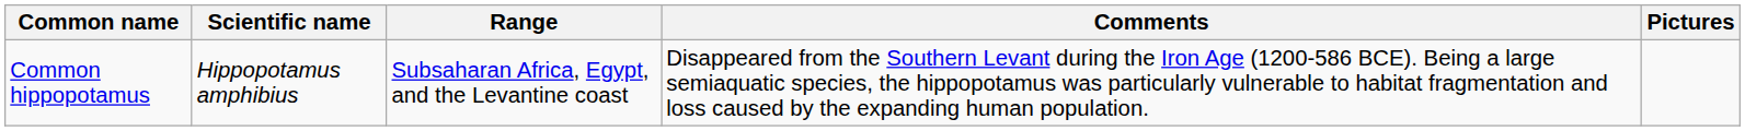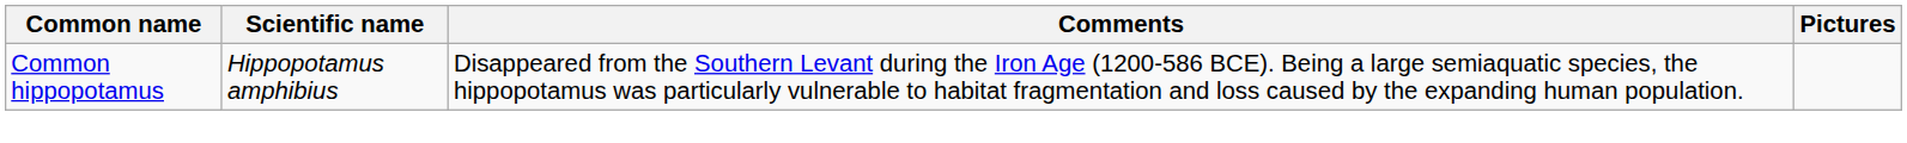- column: Range | Subsaharan Africa, Egypt, and the Levantine coast
